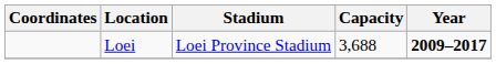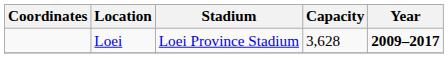Loei | Capacity: 3,688 -> 3,628
